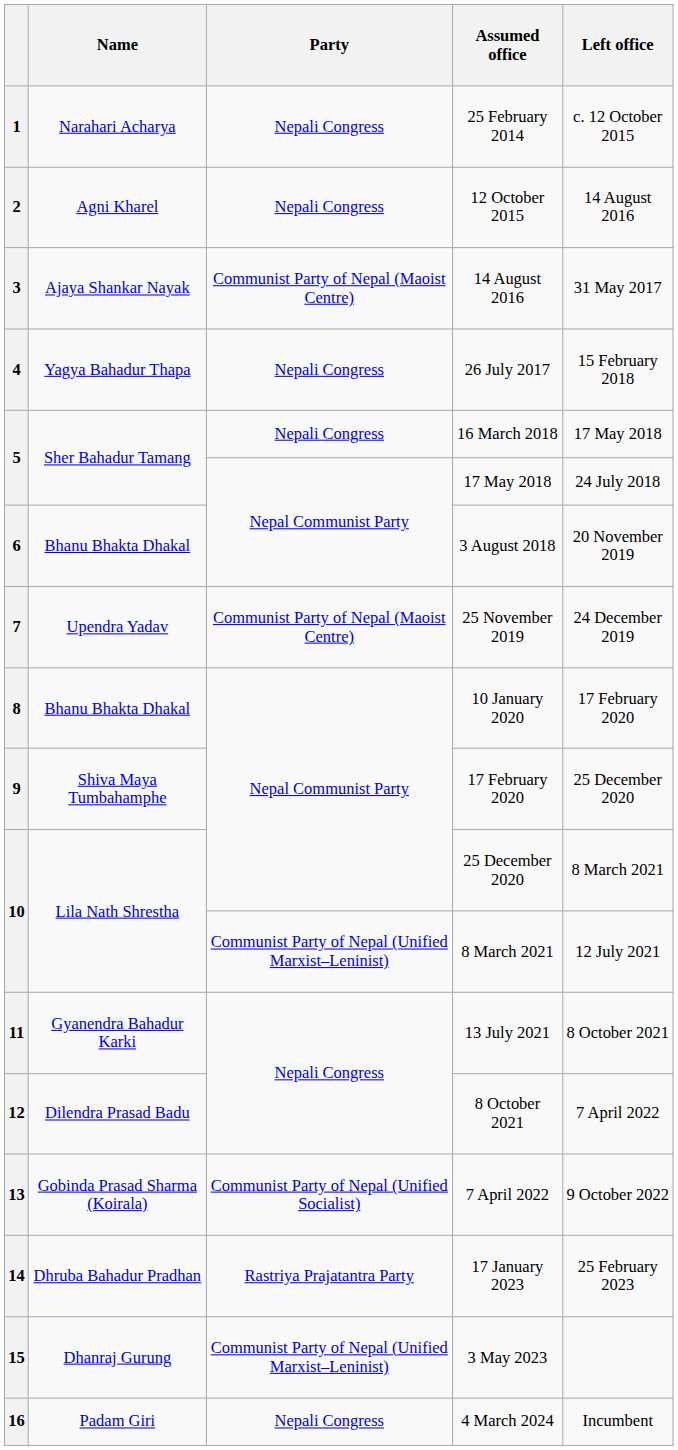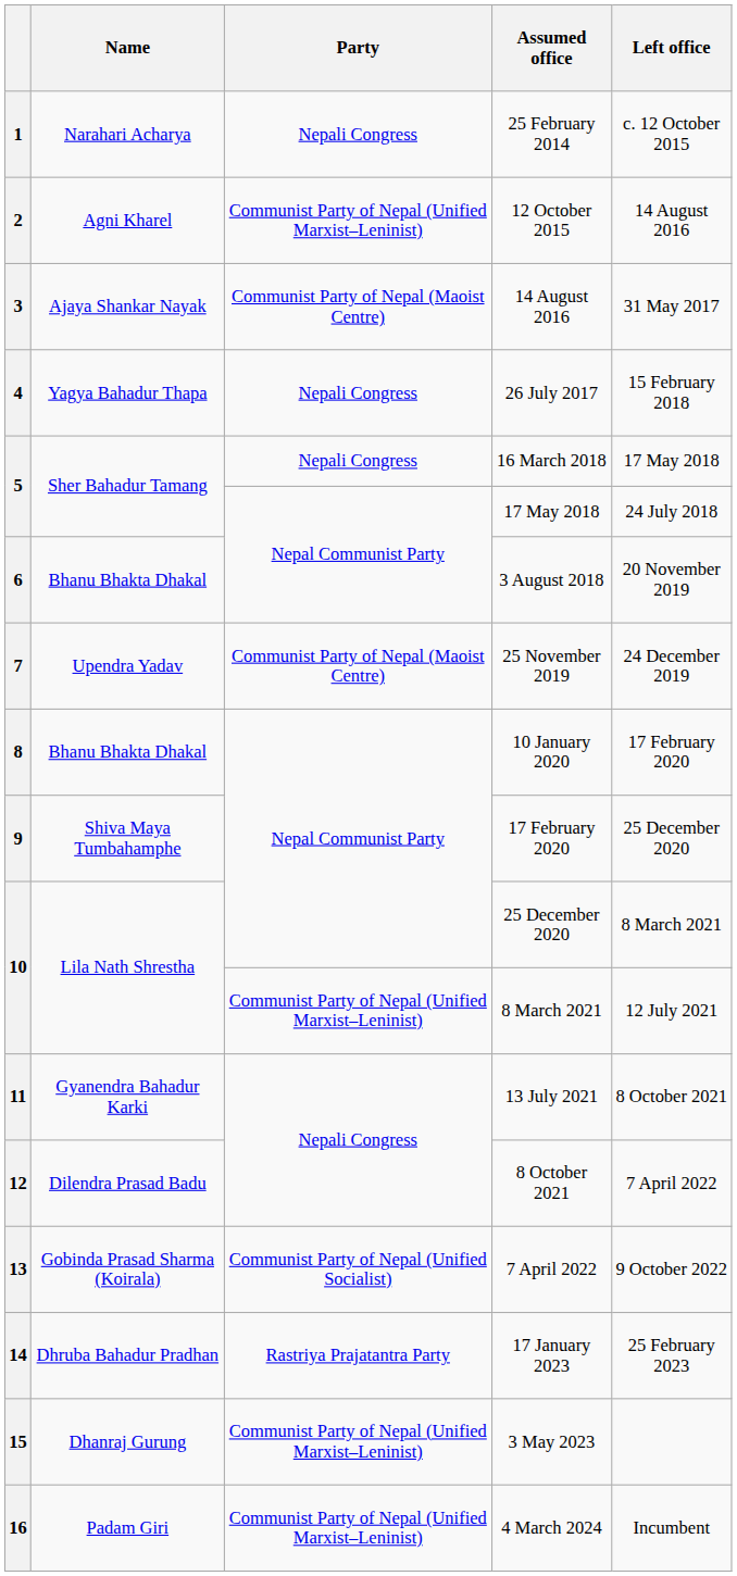12 October 2015 | Party: Nepali Congress -> Communist Party of Nepal (Unified Marxist–Leninist)
4 March 2024 | Party: Nepali Congress -> Communist Party of Nepal (Unified Marxist–Leninist)
